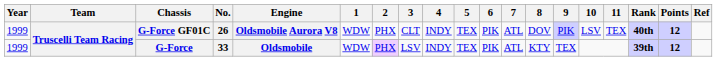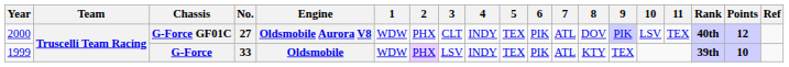G-Force GF01C | Year: 1999 -> 2000
G-Force GF01C | No.: 26 -> 27
G-Force | Points: 12 -> 10
